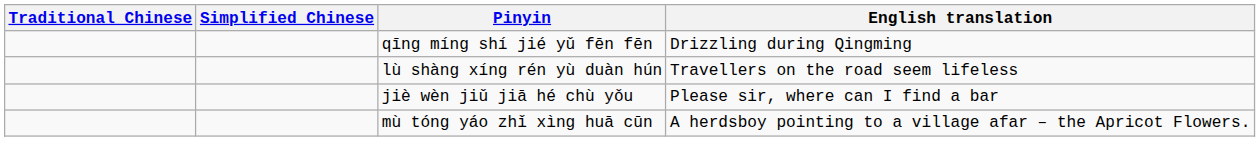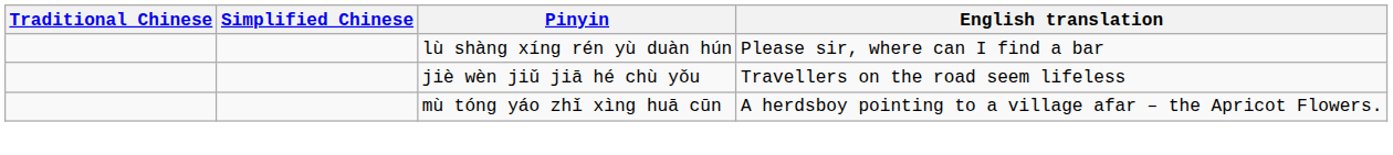- row: qīng míng shí jié yǔ fēn fēn | Drizzling during Qingming
lù shàng xíng rén yù duàn hún | English translation: Travellers on the road seem lifeless -> Please sir, where can I find a bar
jiè wèn jiǔ jiā hé chù yǒu | English translation: Please sir, where can I find a bar -> Travellers on the road seem lifeless
